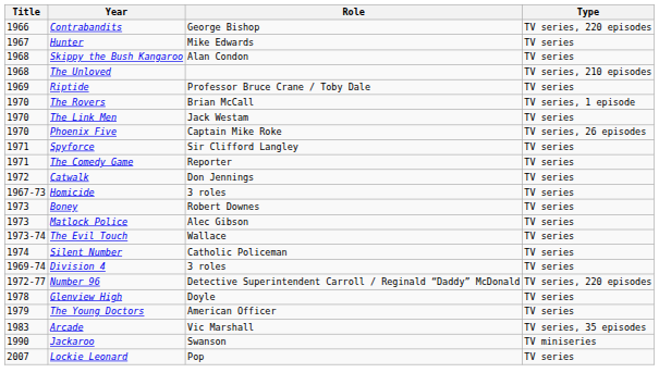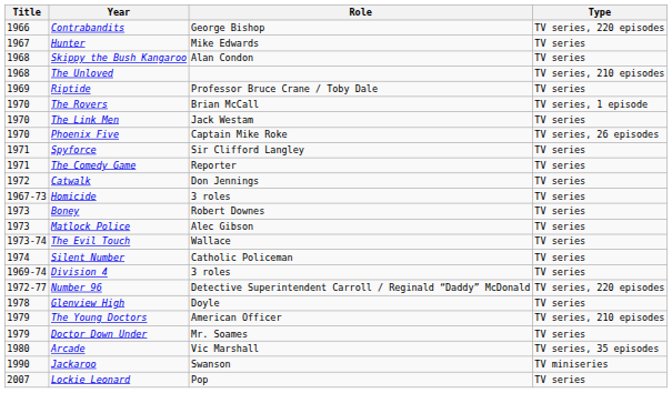The Young Doctors | Type: TV series -> TV series, 210 episodes
+ row: 1979 | Doctor Down Under | Mr. Soames | TV series
Arcade | Title: 1983 -> 1980
